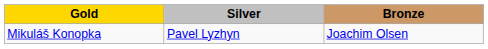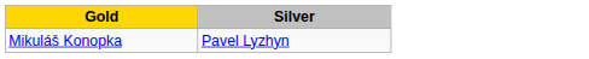- column: Bronze | Joachim Olsen
